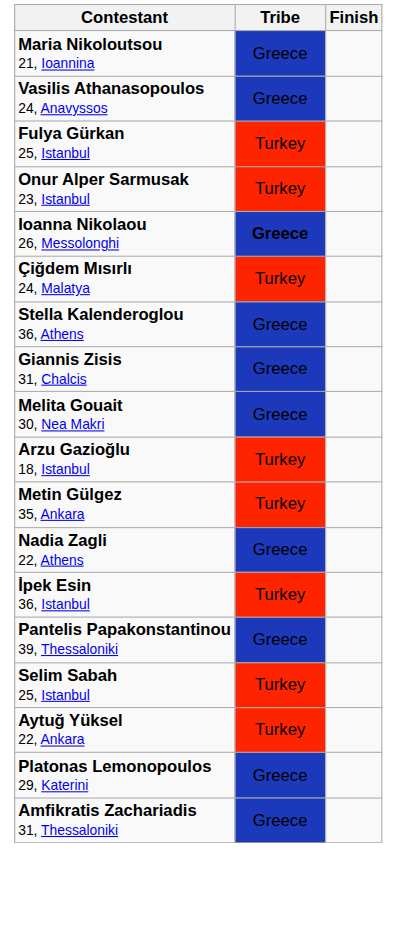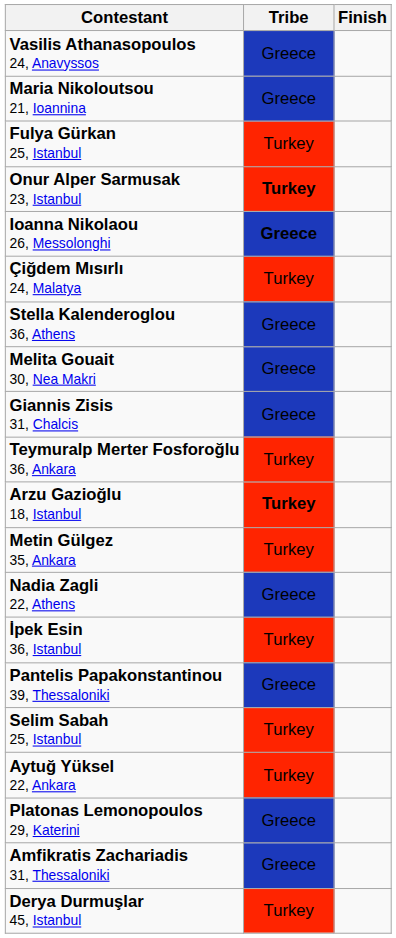rows swapped: Vasilis Athanasopoulos 24, Anavyssos <-> Maria Nikoloutsou 21, Ioannina
Onur Alper Sarmusak 23, Istanbul | Tribe: normal -> bold
rows swapped: Melita Gouait 30, Nea Makri <-> Giannis Zisis 31, Chalcis
+ row: Teymuralp Merter Fosforoğlu 36, Ankara | Turkey
Arzu Gazioğlu 18, Istanbul | Tribe: normal -> bold
+ row: Derya Durmuşlar 45, Istanbul | Turkey
